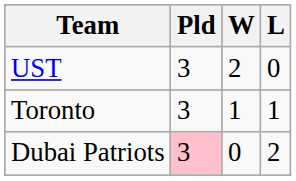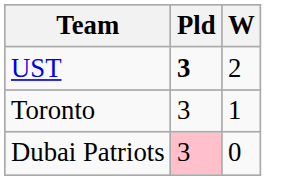- column: L | 0 | 1 | 2
UST | Pld: normal -> bold
